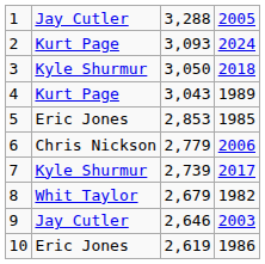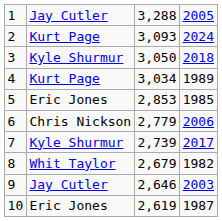4 | column 3: 3,043 -> 3,034
10 | column 4: 1986 -> 1987
